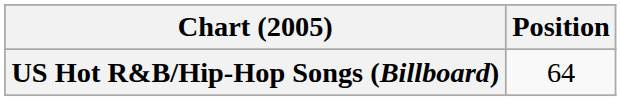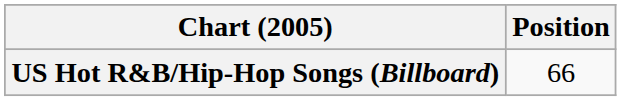US Hot R&B/Hip-Hop Songs (Billboard) | Position: 64 -> 66
